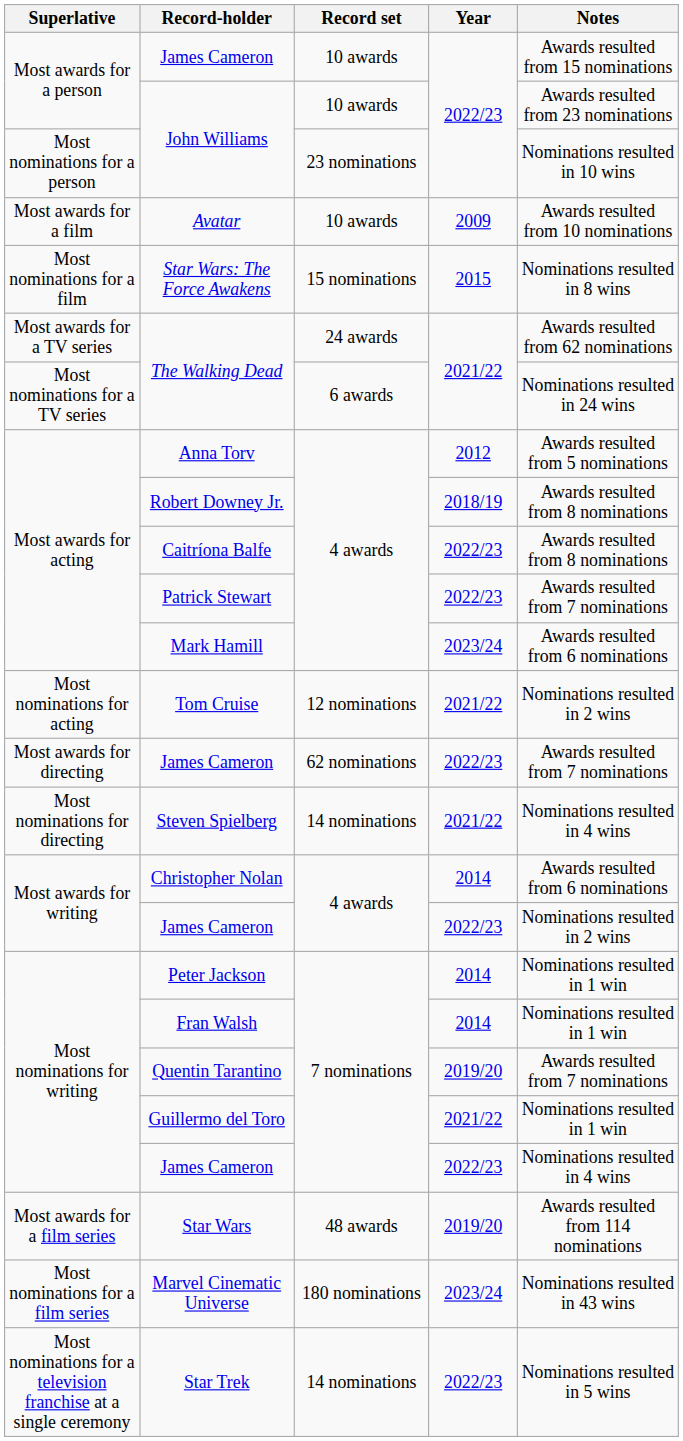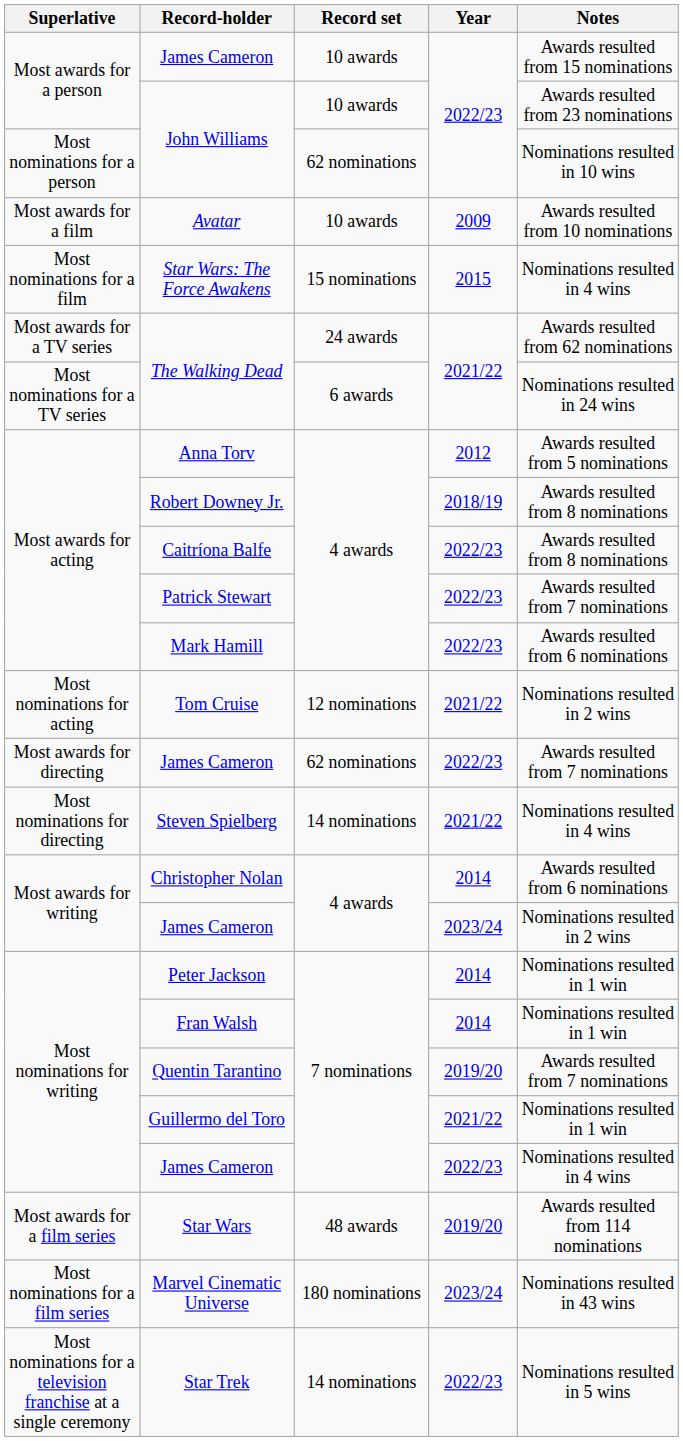Most nominations for a person / John Williams | Record set: 23 nominations -> 62 nominations
Star Wars: The Force Awakens | Notes: Nominations resulted in 8 wins -> Nominations resulted in 4 wins
Mark Hamill | Year: 2023/24 -> 2022/23
Most awards for writing / James Cameron | Year: 2022/23 -> 2023/24
